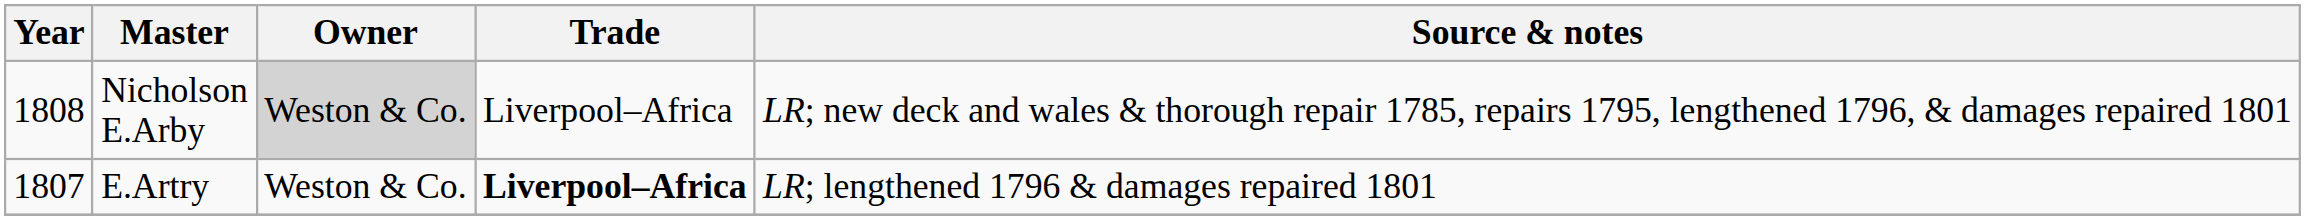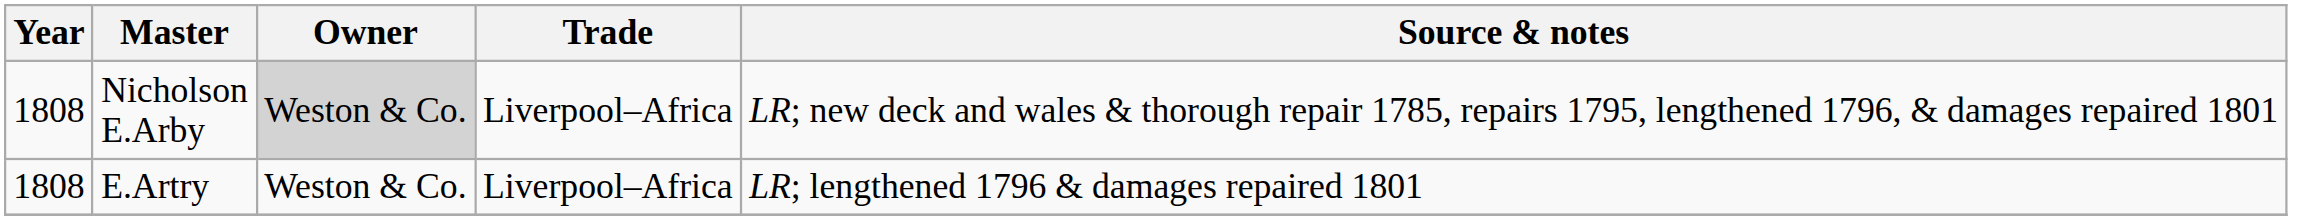E.Artry | Year: 1807 -> 1808
E.Artry | Trade: bold -> normal
